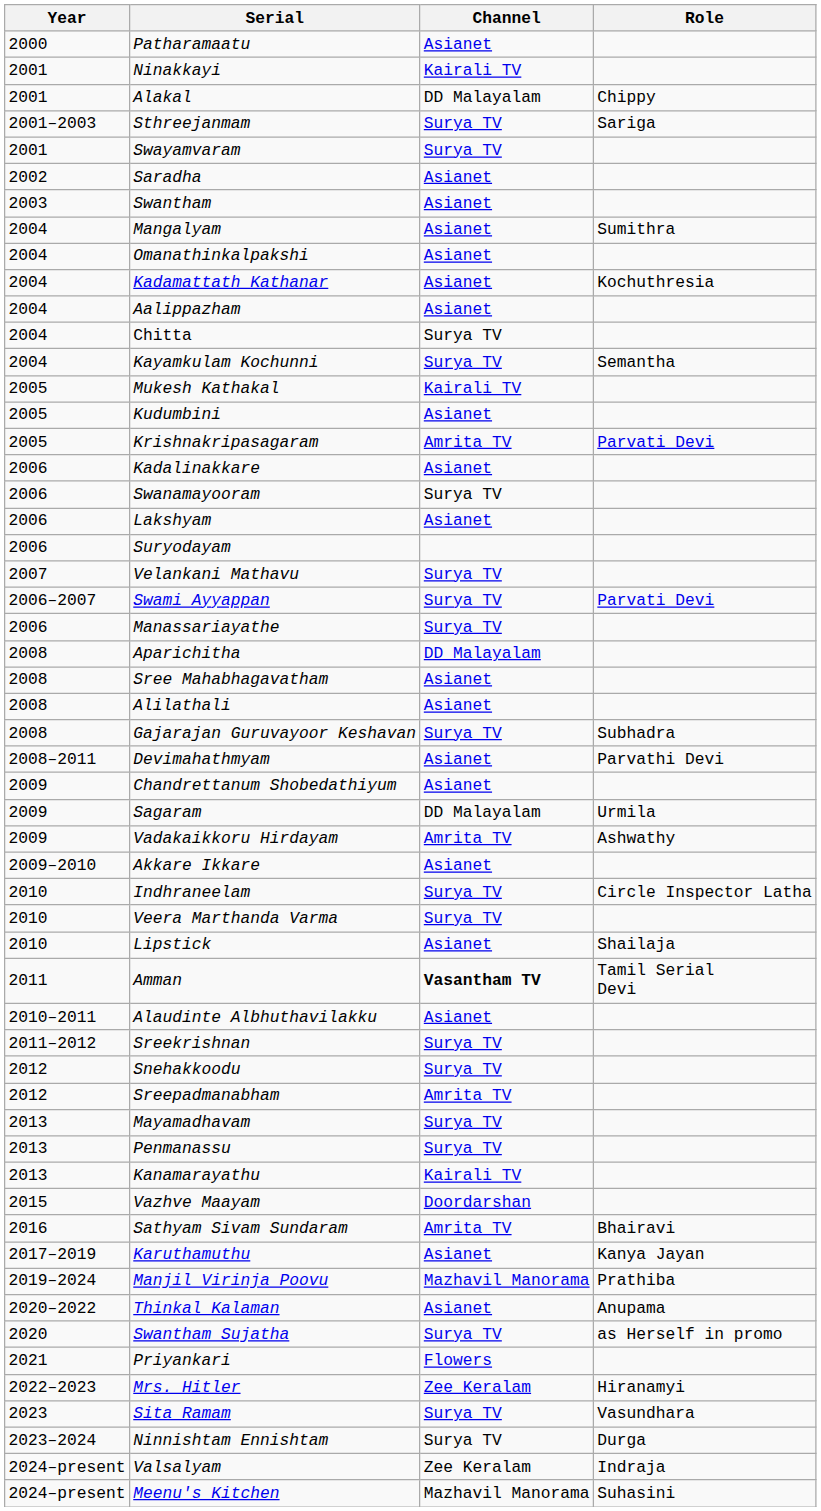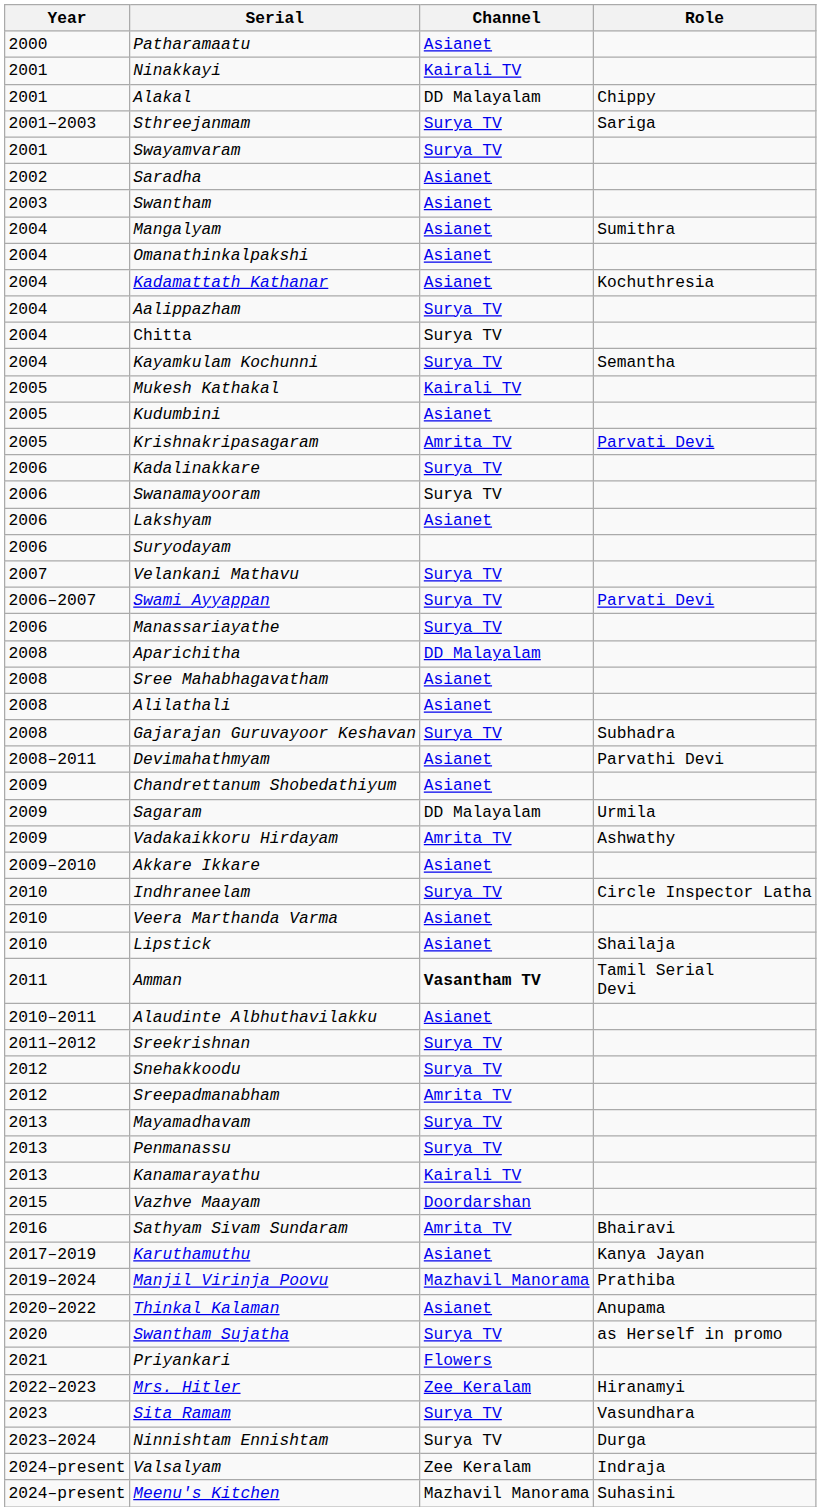Aalippazham | Channel: Asianet -> Surya TV
Kadalinakkare | Channel: Asianet -> Surya TV
Veera Marthanda Varma | Channel: Surya TV -> Asianet
